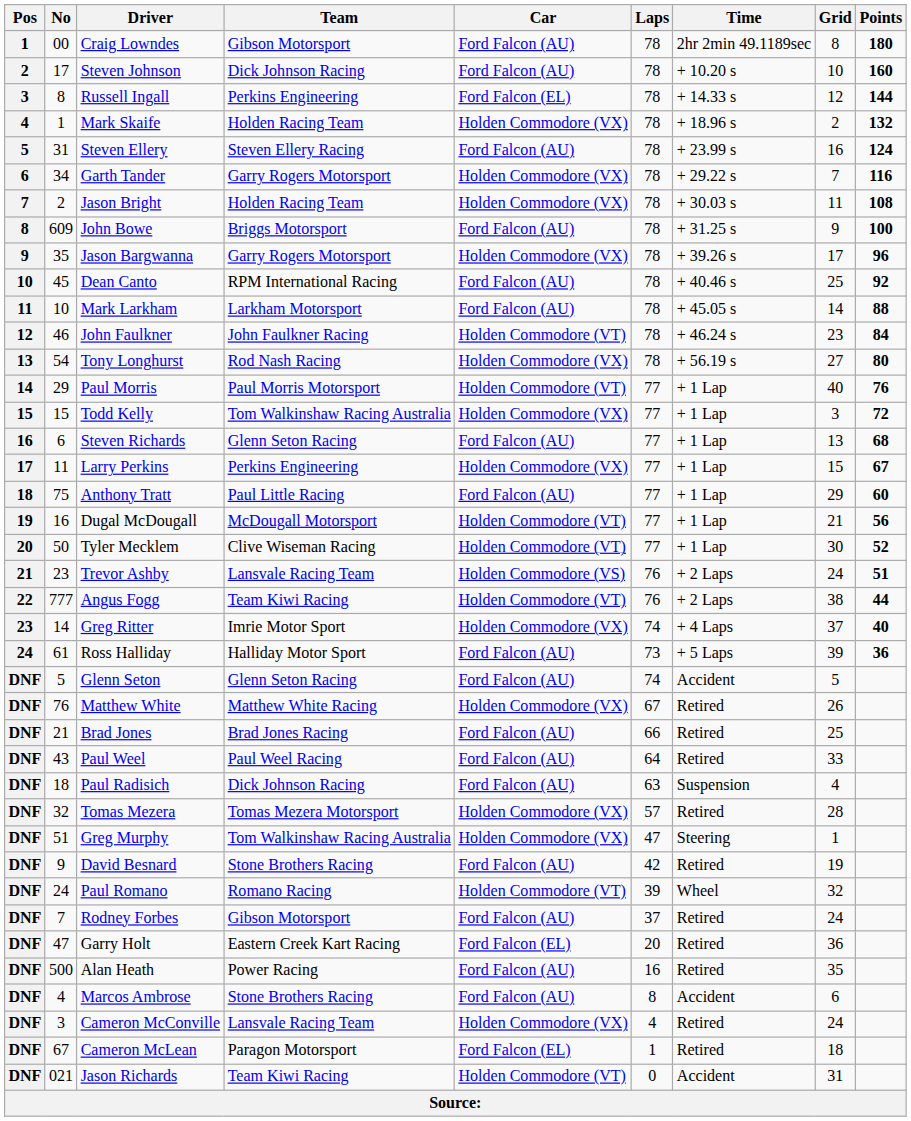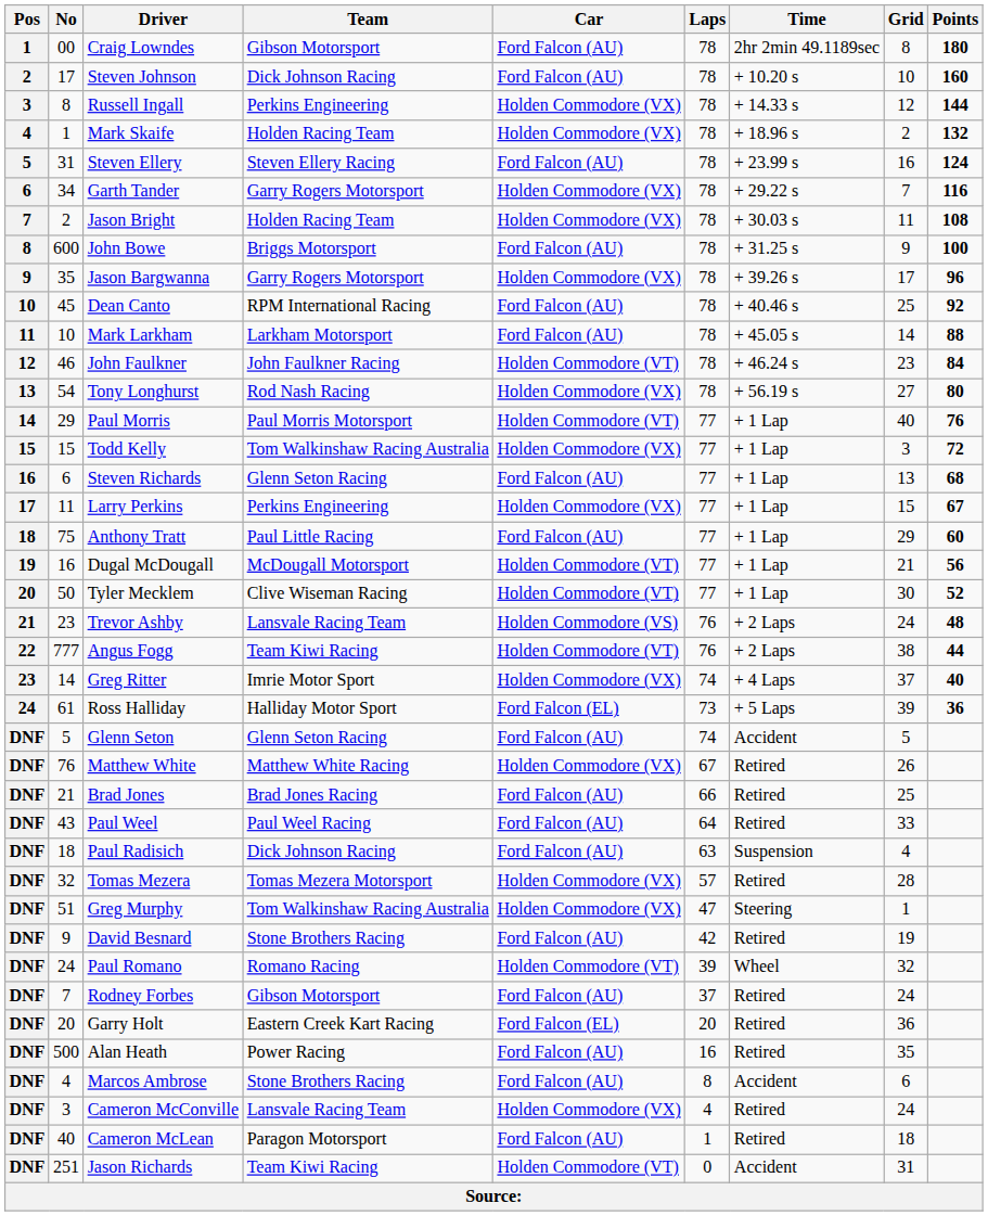Russell Ingall | Car: Ford Falcon (EL) -> Holden Commodore (VX)
John Bowe | No: 609 -> 600
Trevor Ashby | Points: 51 -> 48
Ross Halliday | Car: Ford Falcon (AU) -> Ford Falcon (EL)
Garry Holt | No: 47 -> 20
Cameron McLean | No: 67 -> 40
Cameron McLean | Car: Ford Falcon (EL) -> Ford Falcon (AU)
Jason Richards | No: 021 -> 251
